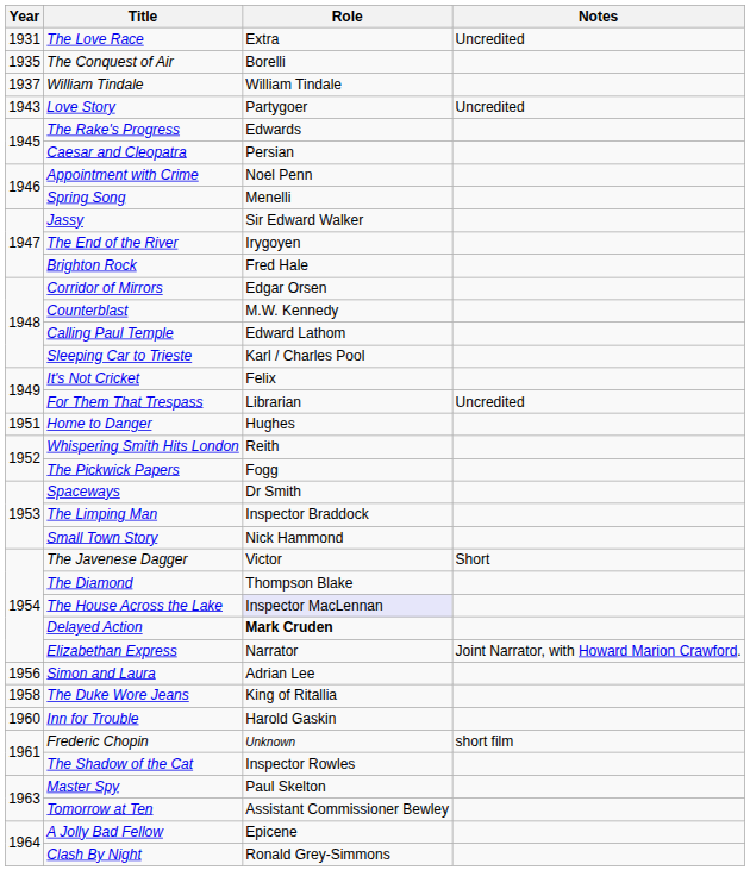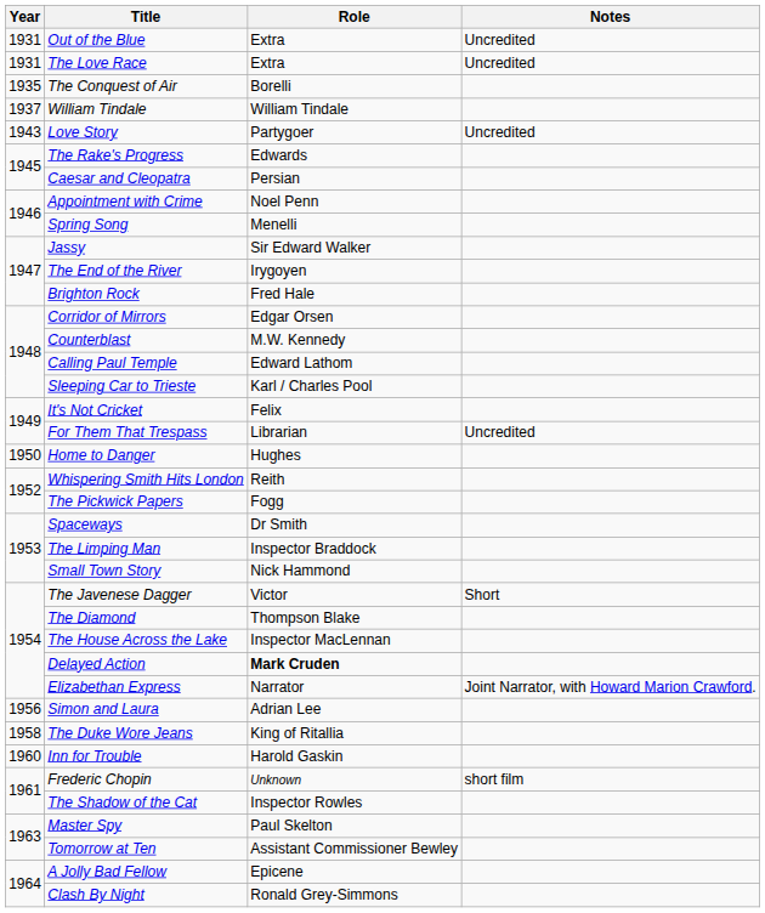+ row: 1931 | Out of the Blue | Extra | Uncredited
Home to Danger | Year: 1951 -> 1950
The House Across the Lake | Role: lavender background -> no background
